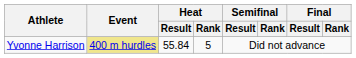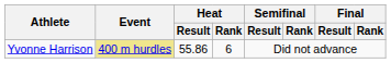Yvonne Harrison | Heat / Result: 55.84 -> 55.86
Yvonne Harrison | Heat / Rank: 5 -> 6
